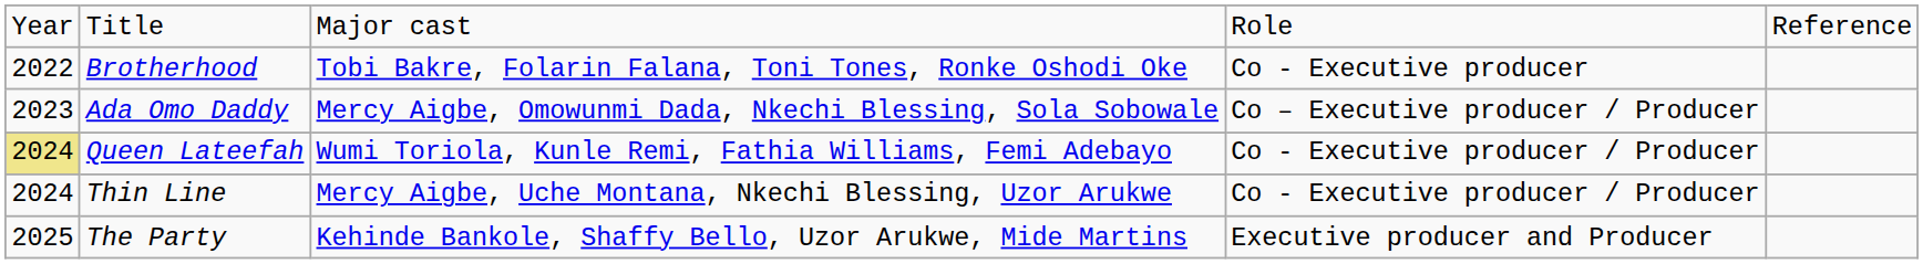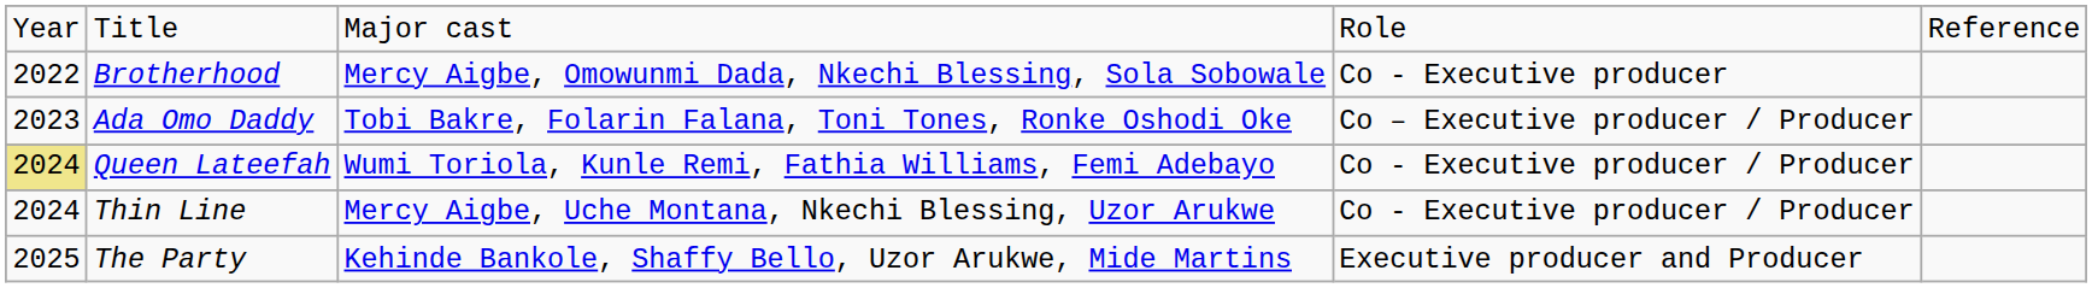Brotherhood | column 3: Tobi Bakre, Folarin Falana, Toni Tones, Ronke Oshodi Oke -> Mercy Aigbe, Omowunmi Dada, Nkechi Blessing, Sola Sobowale
Ada Omo Daddy | column 3: Mercy Aigbe, Omowunmi Dada, Nkechi Blessing, Sola Sobowale -> Tobi Bakre, Folarin Falana, Toni Tones, Ronke Oshodi Oke
